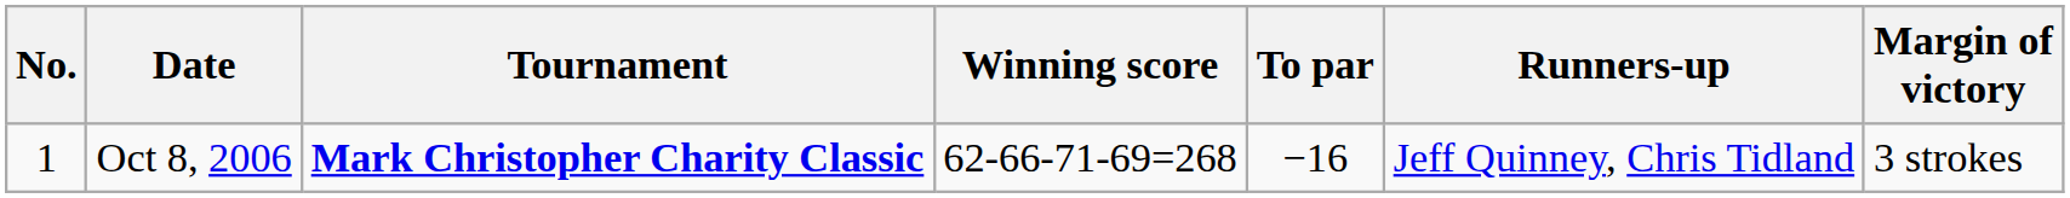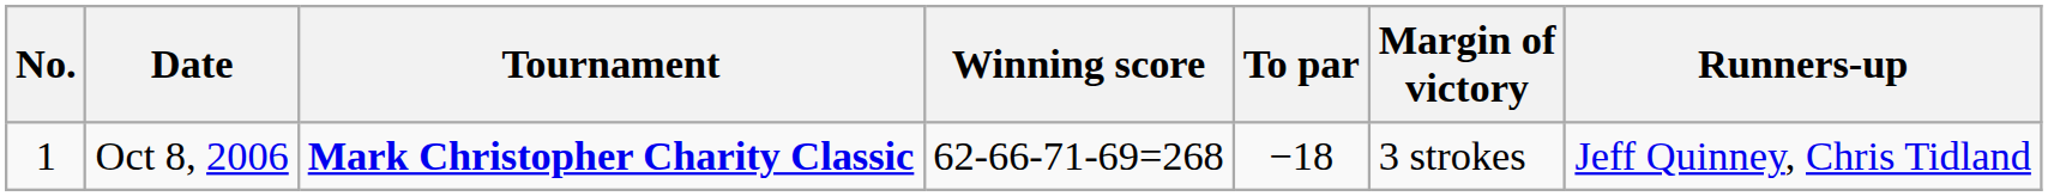columns swapped: Margin of victory <-> Runners-up
Oct 8, 2006 | To par: −16 -> −18
